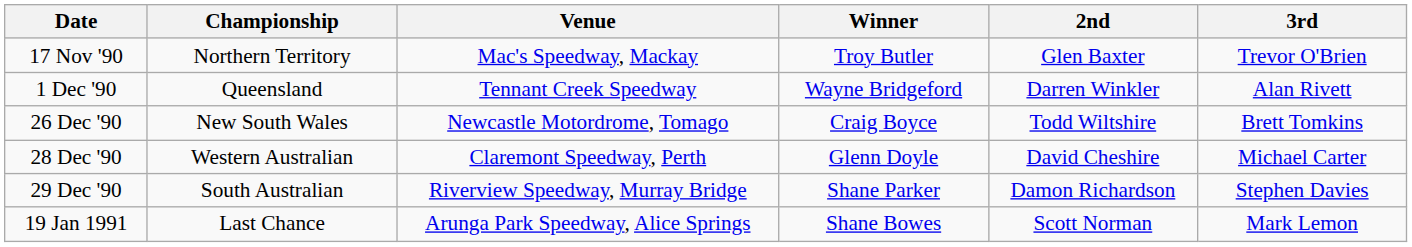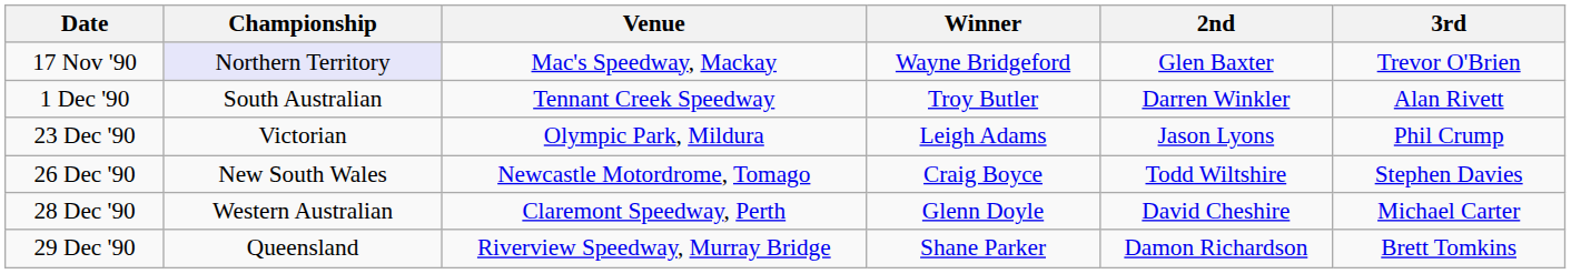17 Nov '90 | Championship: no background -> lavender background
17 Nov '90 | Winner: Troy Butler -> Wayne Bridgeford
1 Dec '90 | Championship: Queensland -> South Australian
1 Dec '90 | Winner: Wayne Bridgeford -> Troy Butler
+ row: 23 Dec '90 | Victorian | Olympic Park, Mildura | Leigh Adams | Jason Lyons | Phil Crump
26 Dec '90 | 3rd: Brett Tomkins -> Stephen Davies
29 Dec '90 | Championship: South Australian -> Queensland
29 Dec '90 | 3rd: Stephen Davies -> Brett Tomkins
- row: 19 Jan 1991 | Last Chance | Arunga Park Speedway, Alice Springs | Shane Bowes | Scott Norman | Mark Lemon
